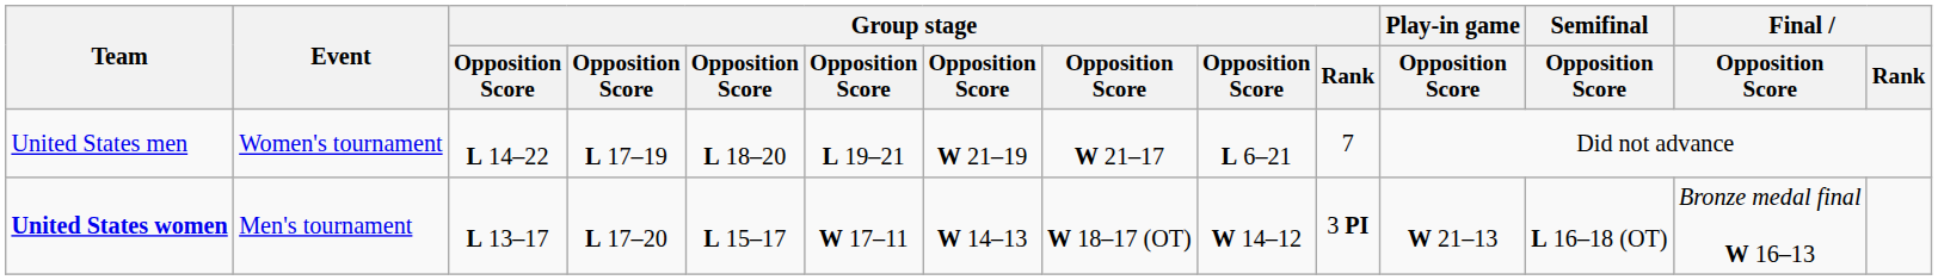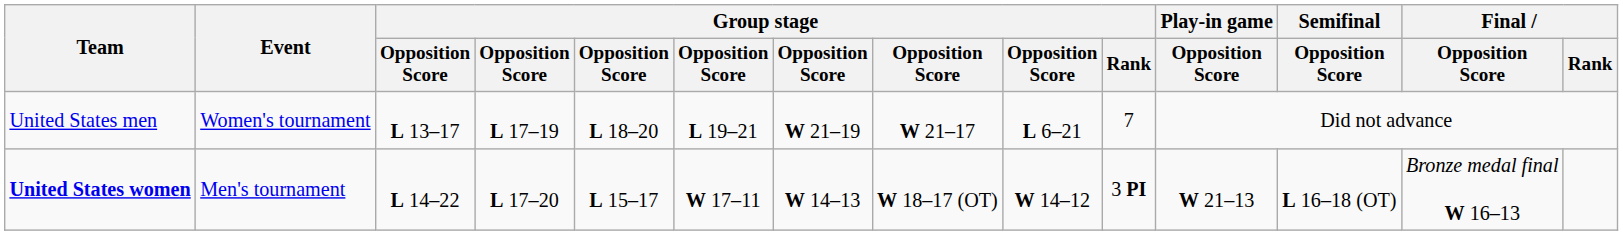United States men | column 3: L 14–22 -> L 13–17
United States women | column 3: L 13–17 -> L 14–22
